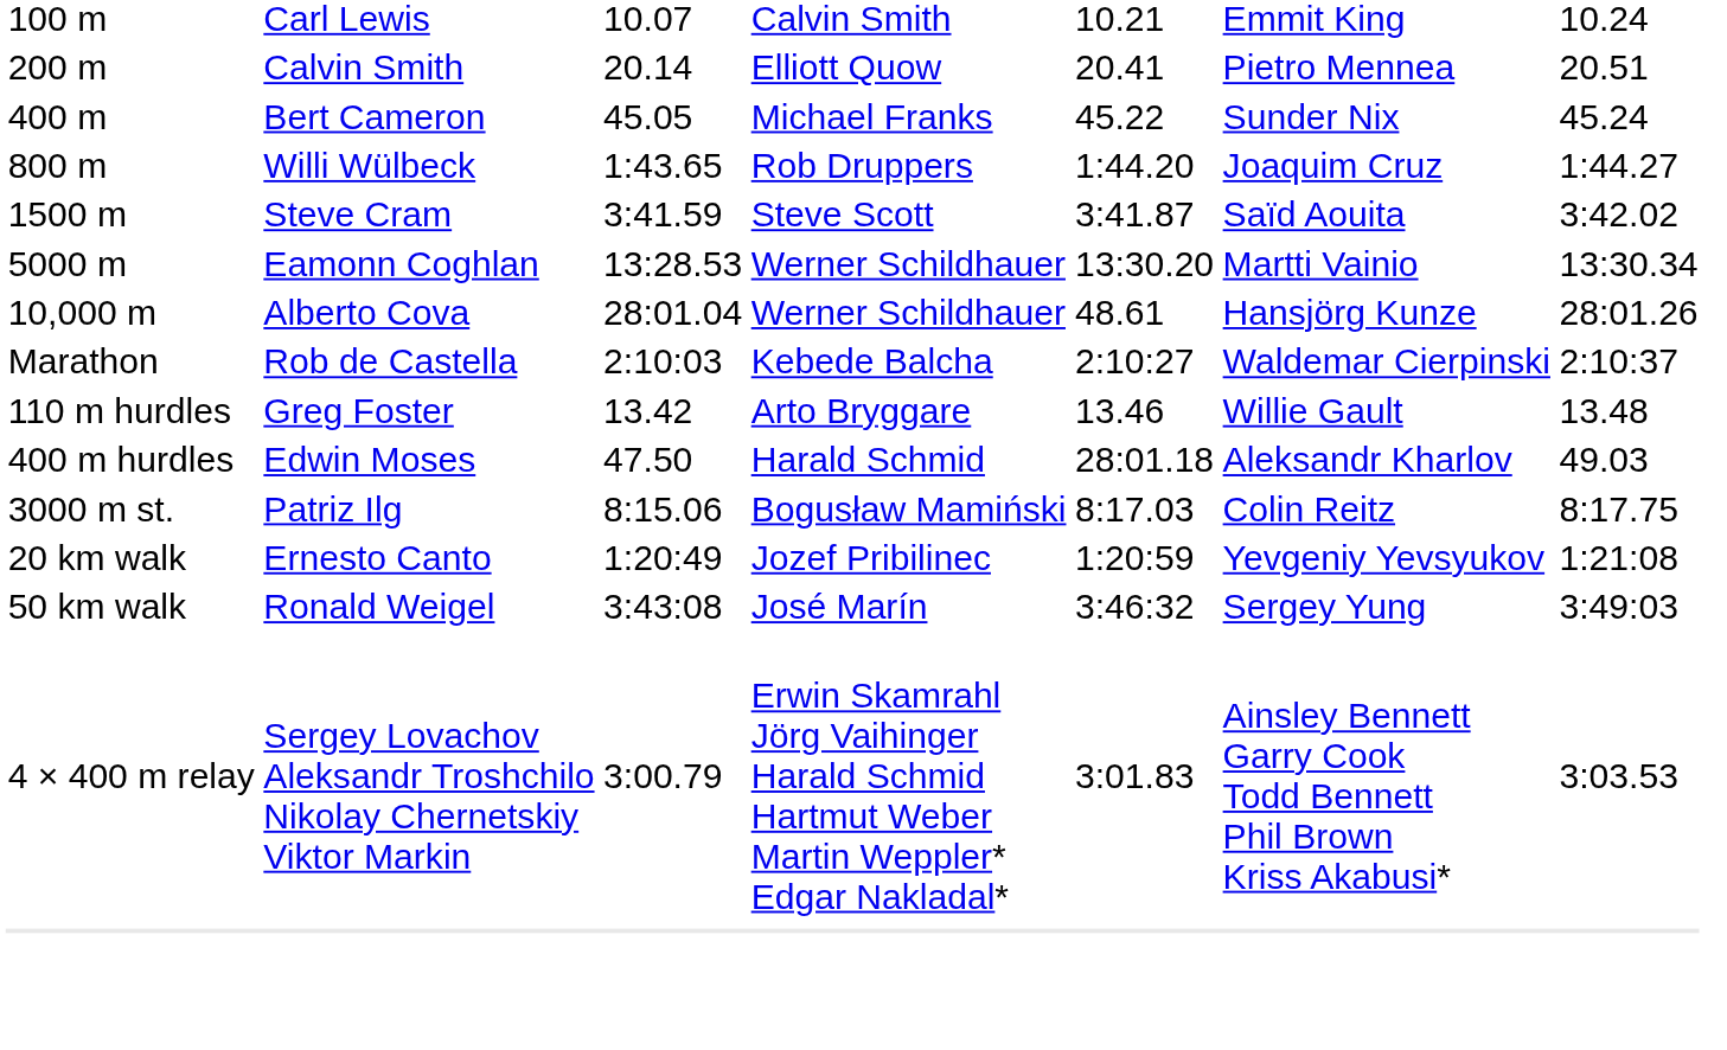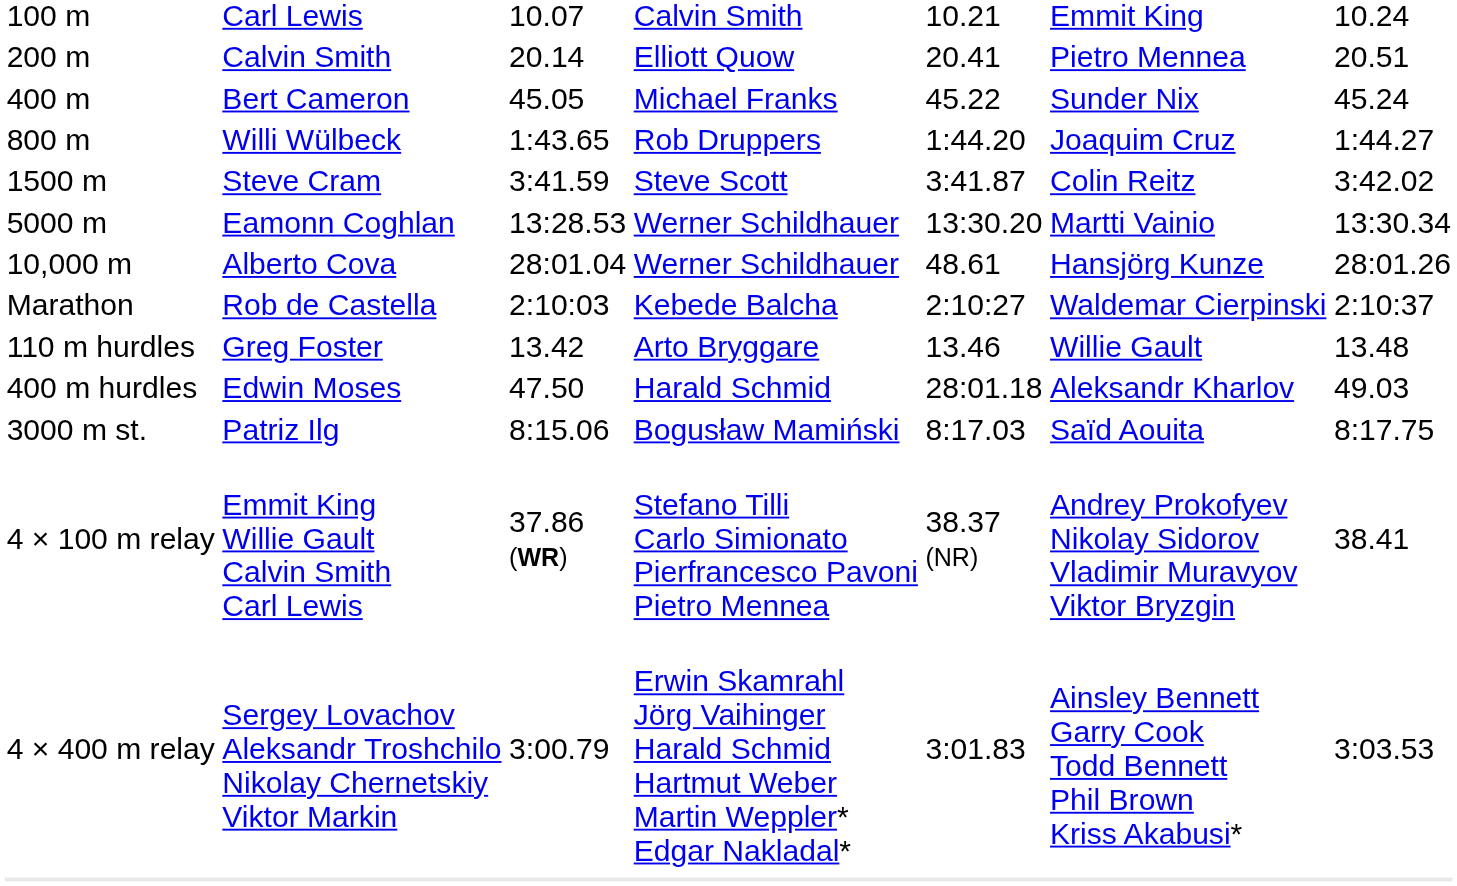1500 m | column 6: Saïd Aouita -> Colin Reitz
3000 m st. | column 6: Colin Reitz -> Saïd Aouita
- row: 20 km walk | Ernesto Canto | 1:20:49 | Jozef Pribilinec | 1:20:59 | Yevgeniy Yevsyukov | 1:21:08
- row: 50 km walk | Ronald Weigel | 3:43:08 | José Marín | 3:46:32 | Sergey Yung | 3:49:03
+ row: 4 × 100 m relay | Emmit King Willie Gault Calvin Smith Carl Lewis | 37.86 (WR) | Stefano Tilli Carlo Simionato Pierfrancesco Pavoni Pietro Mennea | 38.37 (NR) | Andrey Prokofyev Nikolay Sidorov Vladimir Muravyov Viktor Bryzgin | 38.41
